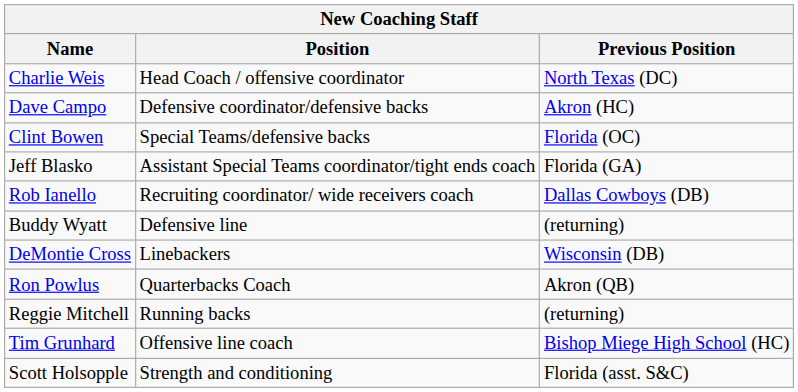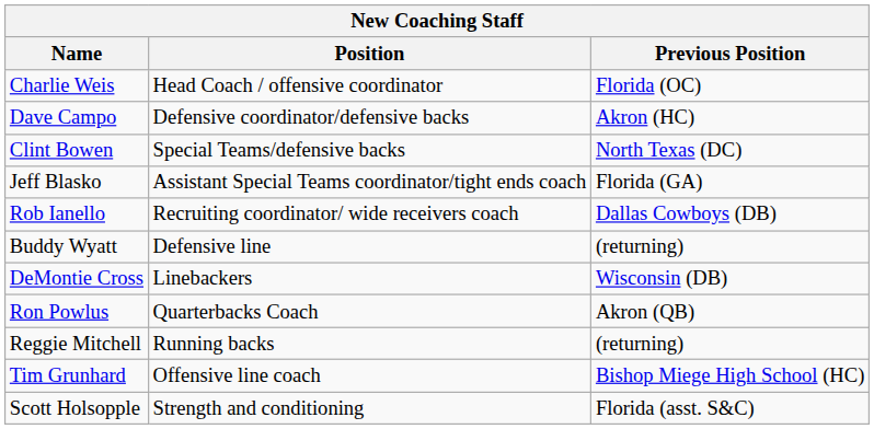Charlie Weis | Previous Position: North Texas (DC) -> Florida (OC)
Clint Bowen | Previous Position: Florida (OC) -> North Texas (DC)
